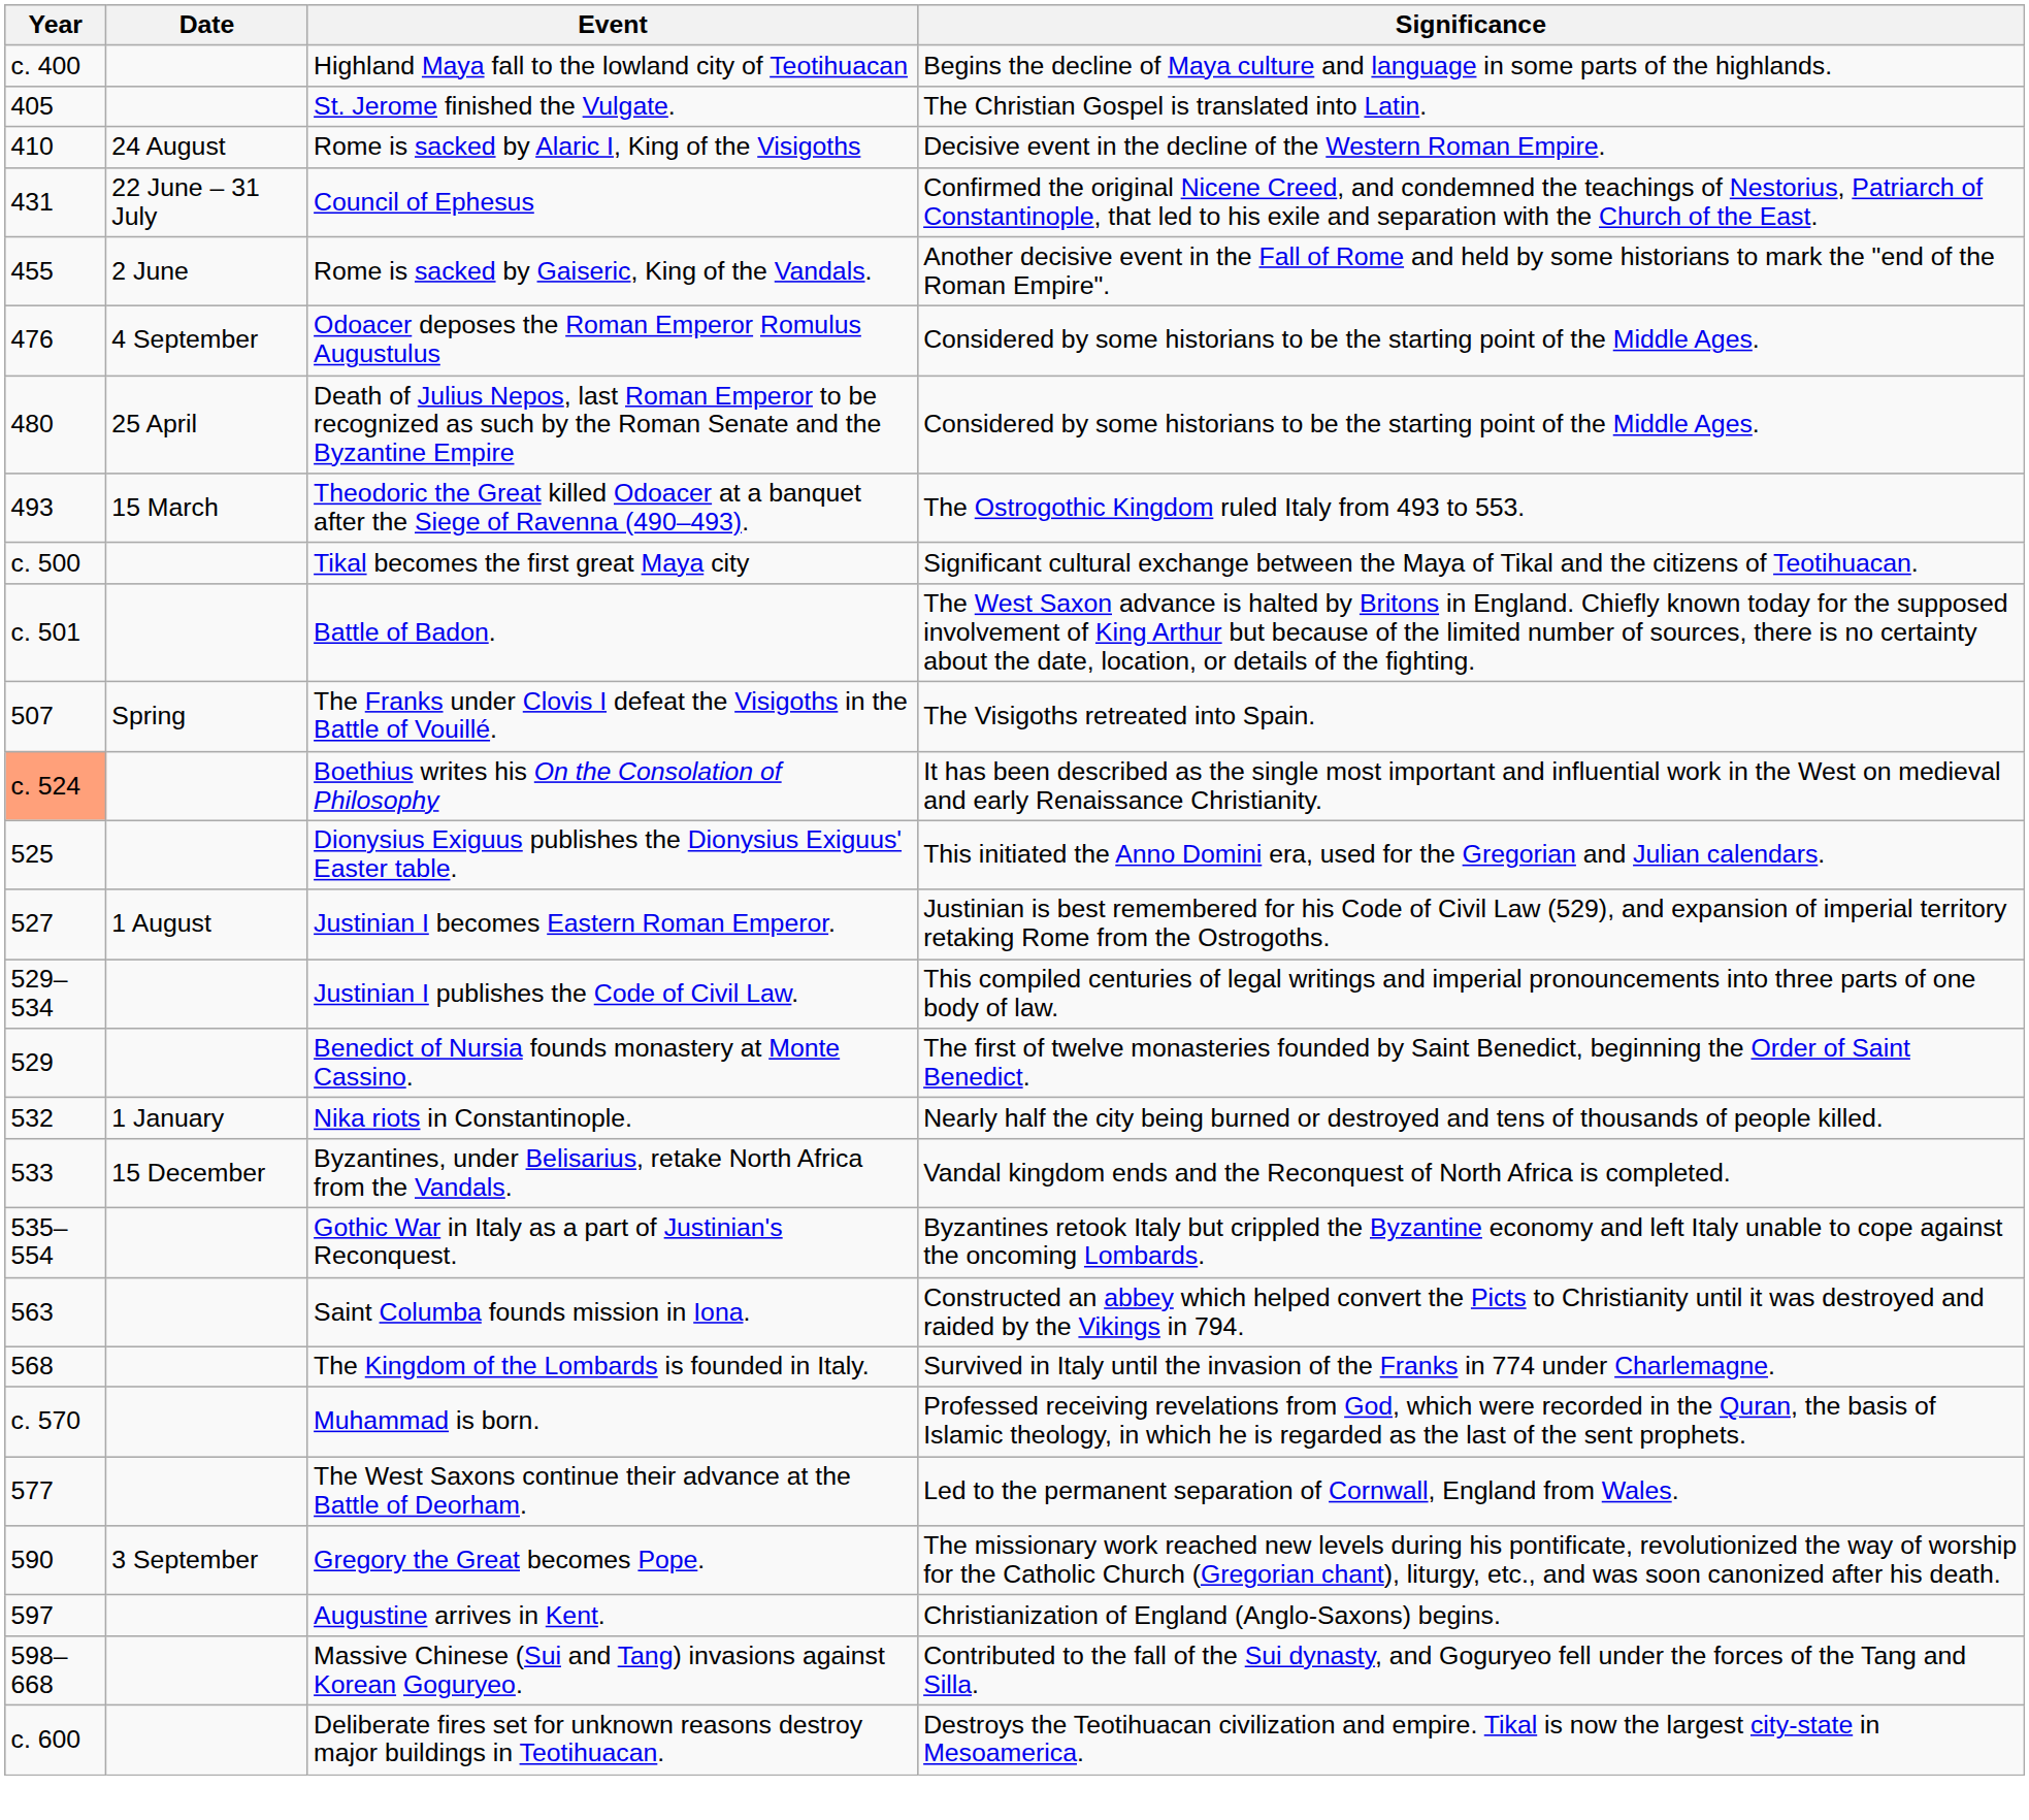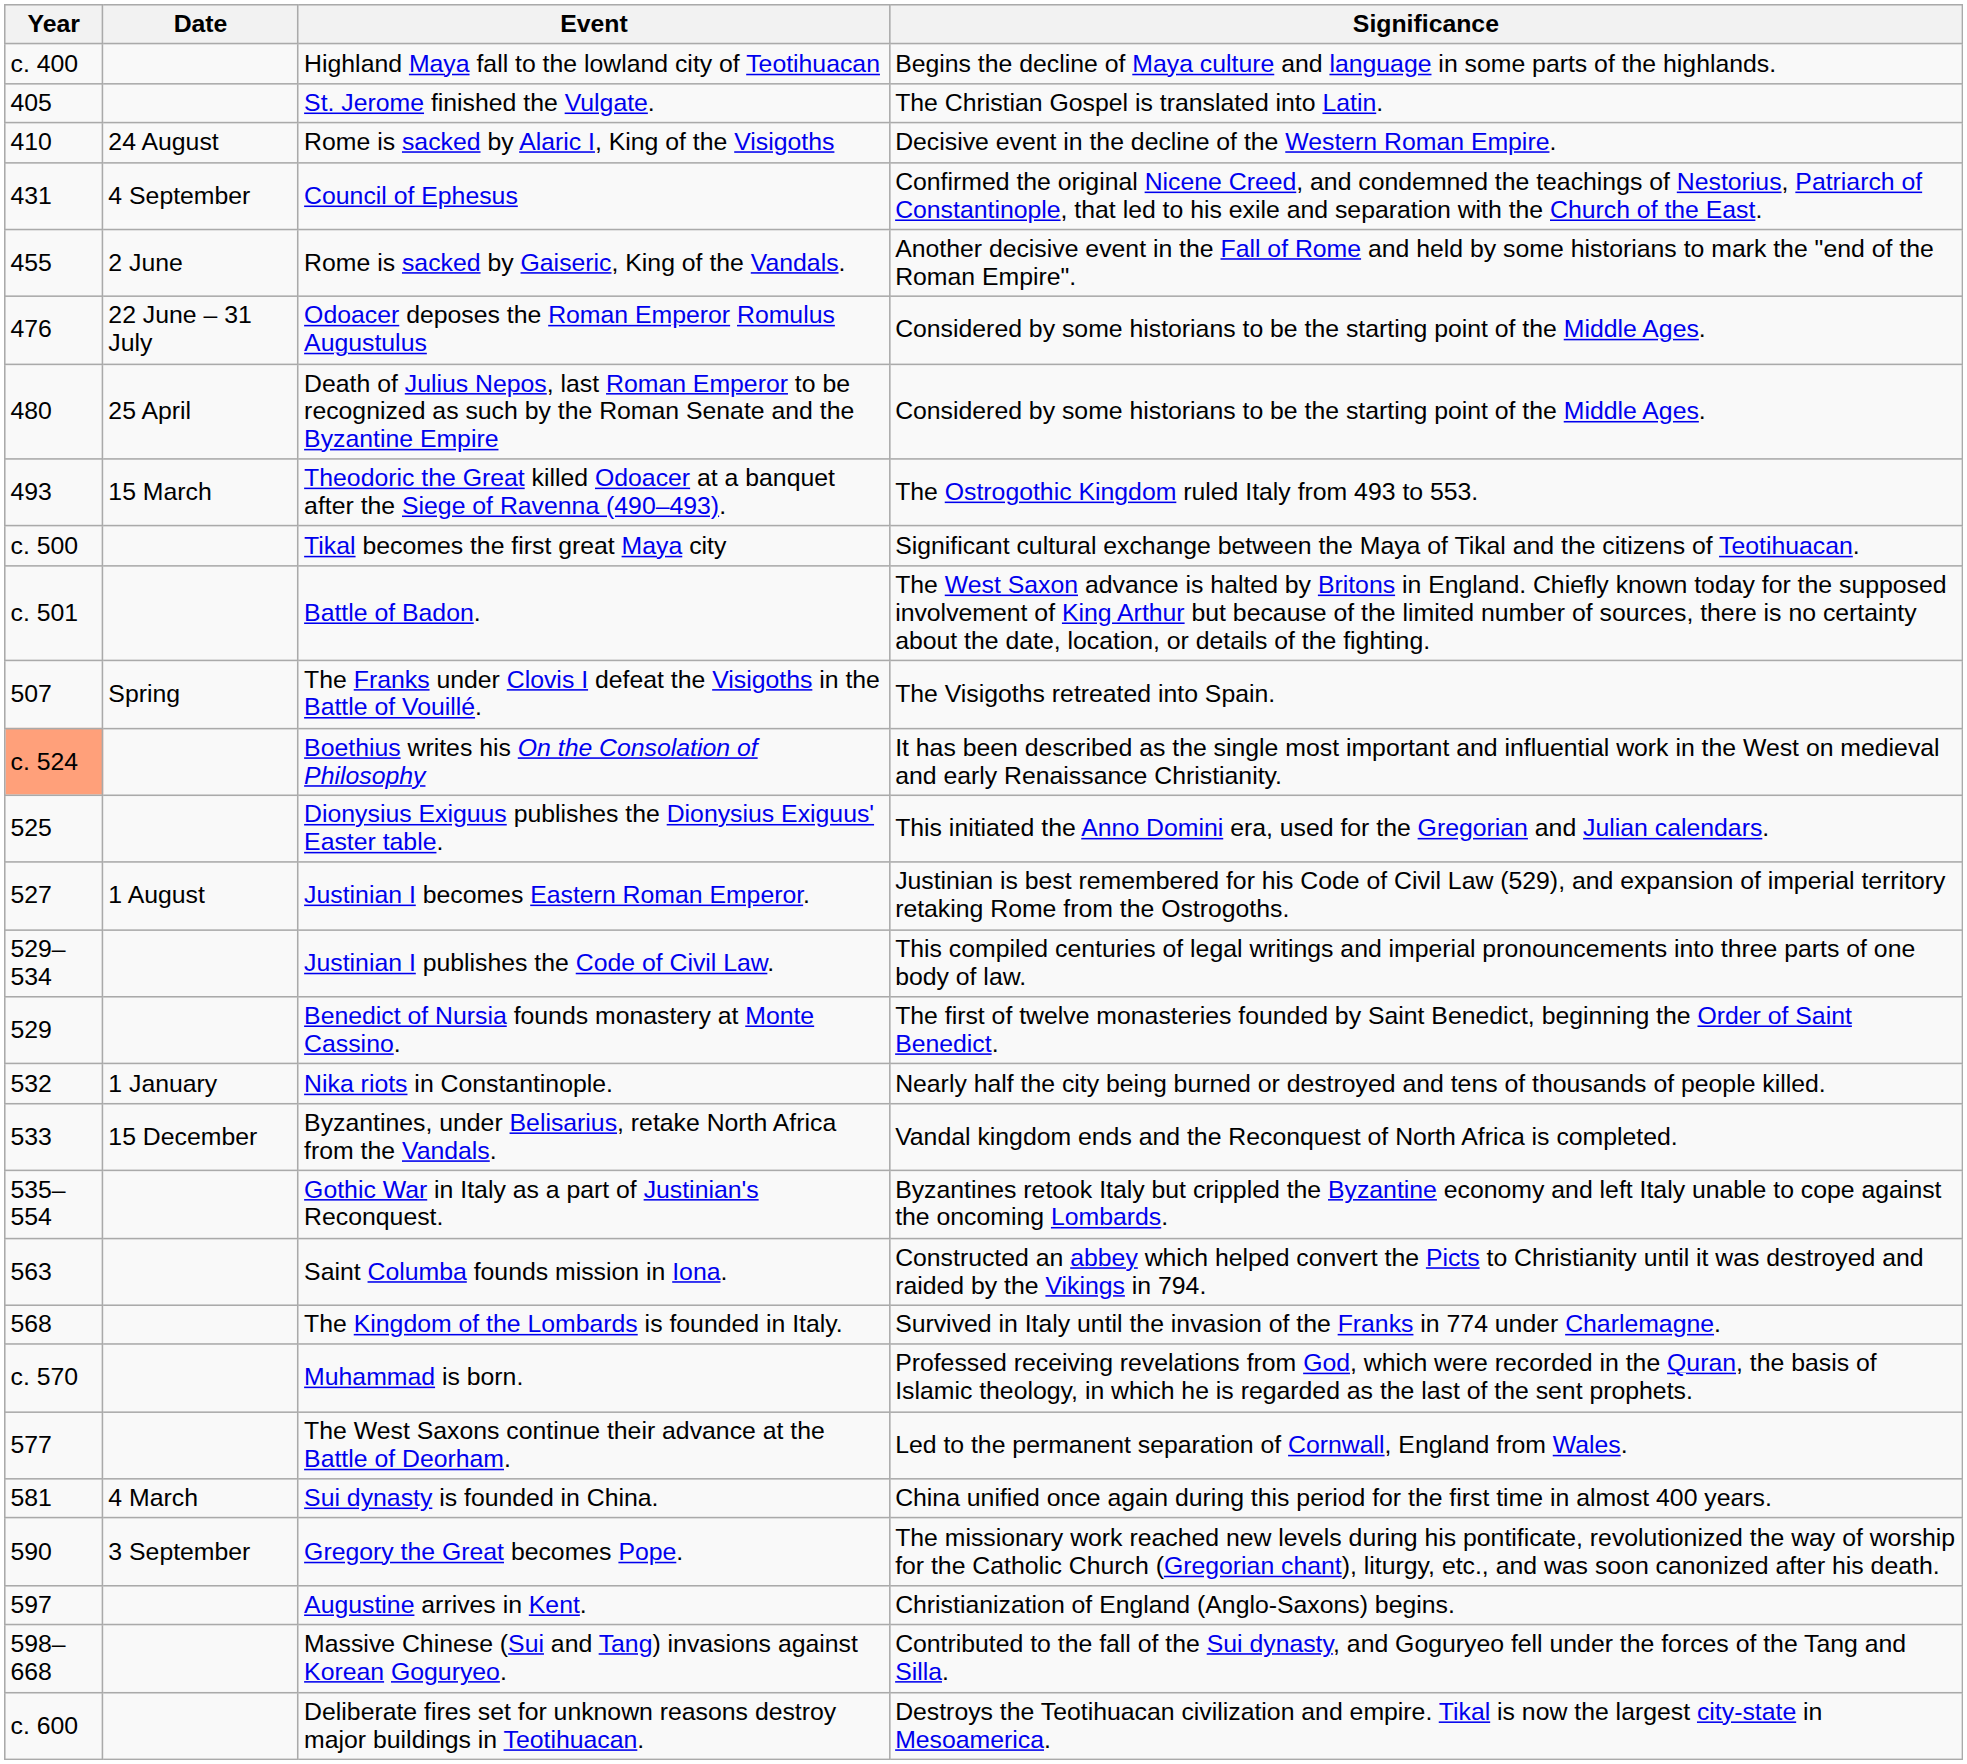Council of Ephesus | Date: 22 June – 31 July -> 4 September
Odoacer deposes the Roman Emperor Romulus Augustulus | Date: 4 September -> 22 June – 31 July
+ row: 581 | 4 March | Sui dynasty is founded in China. | China unified once again during this period for the first time in almost 400 years.
